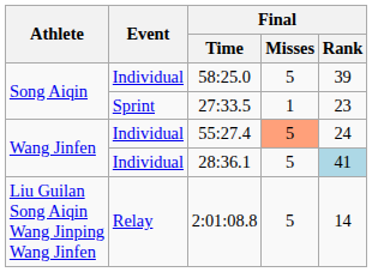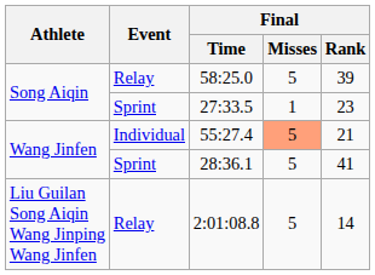58:25.0 | Event: Individual -> Relay
55:27.4 | Final / Rank: 24 -> 21
28:36.1 | Event: Individual -> Sprint
28:36.1 | Final / Rank: lightblue background -> no background
